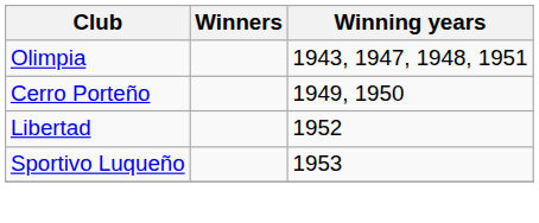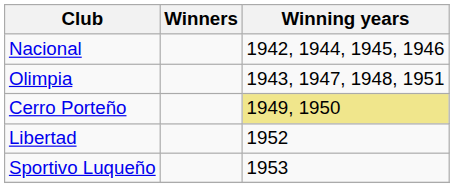+ row: Nacional | 1942, 1944, 1945, 1946
Cerro Porteño | Winning years: no background -> khaki background
